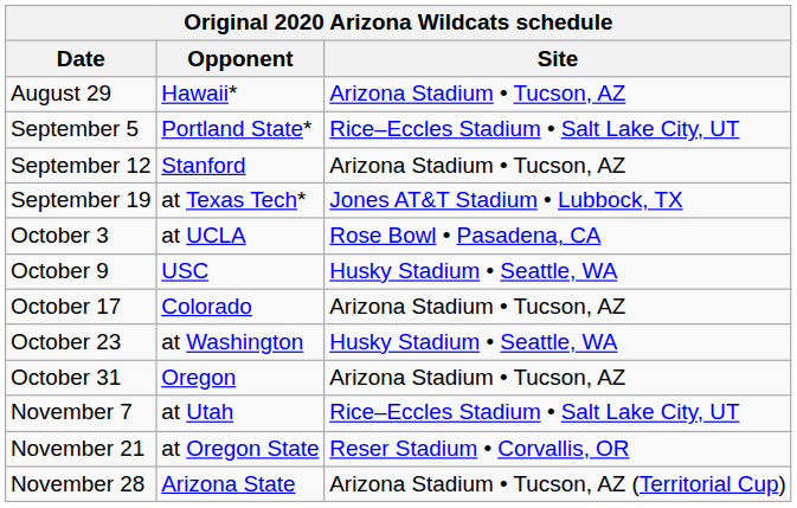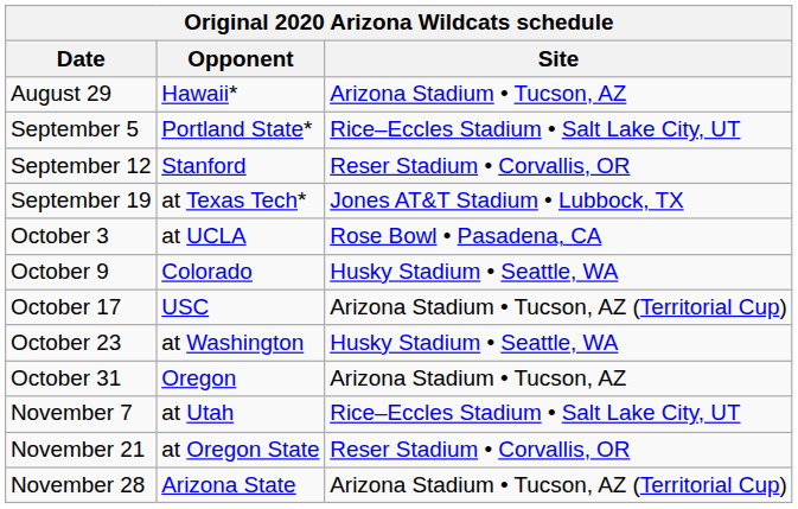September 12 | Site: Arizona Stadium • Tucson, AZ -> Reser Stadium • Corvallis, OR
October 9 | Opponent: USC -> Colorado
October 17 | Opponent: Colorado -> USC
October 17 | Site: Arizona Stadium • Tucson, AZ -> Arizona Stadium • Tucson, AZ (Territorial Cup)
